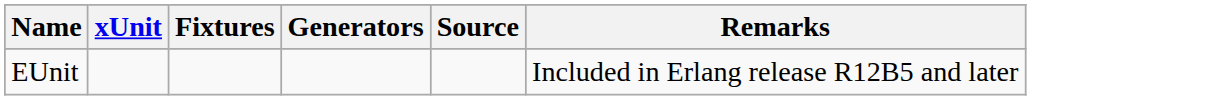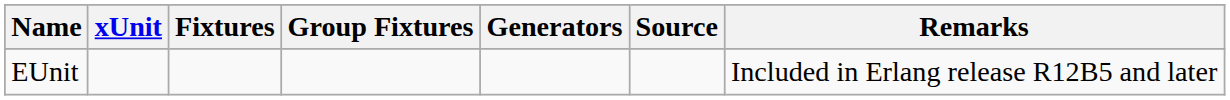+ column: Group Fixtures
